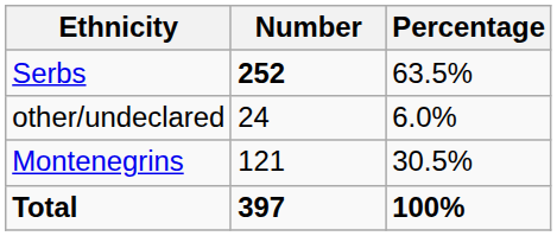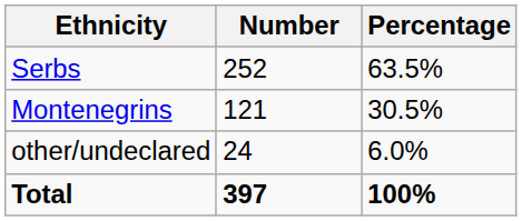Serbs | Number: bold -> normal
rows swapped: Montenegrins <-> other/undeclared
